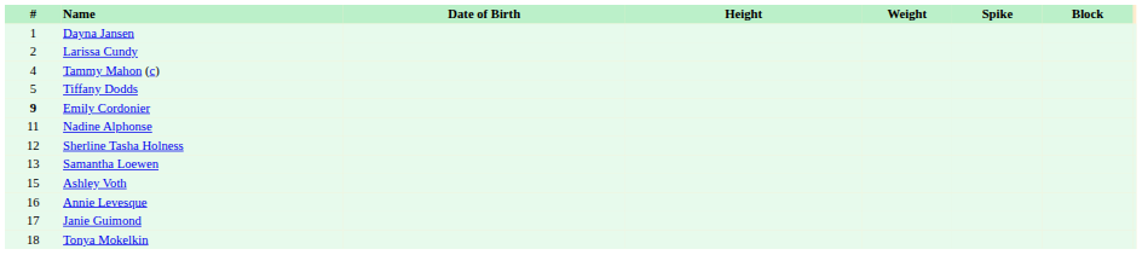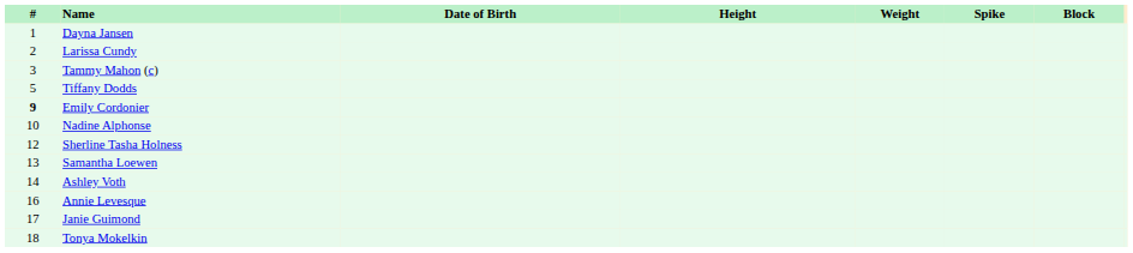Tammy Mahon (c) | #: 4 -> 3
Nadine Alphonse | #: 11 -> 10
Ashley Voth | #: 15 -> 14
